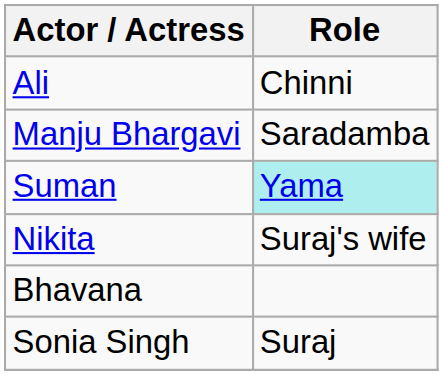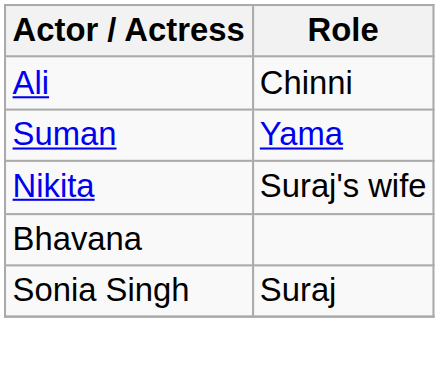- row: Manju Bhargavi | Saradamba
Suman | Role: paleturquoise background -> no background
